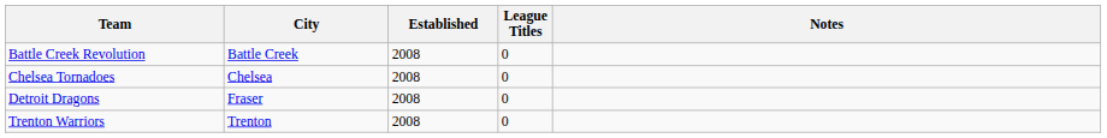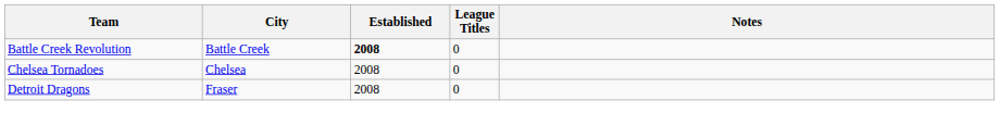Battle Creek Revolution | Established: normal -> bold
- row: Trenton Warriors | Trenton | 2008 | 0
